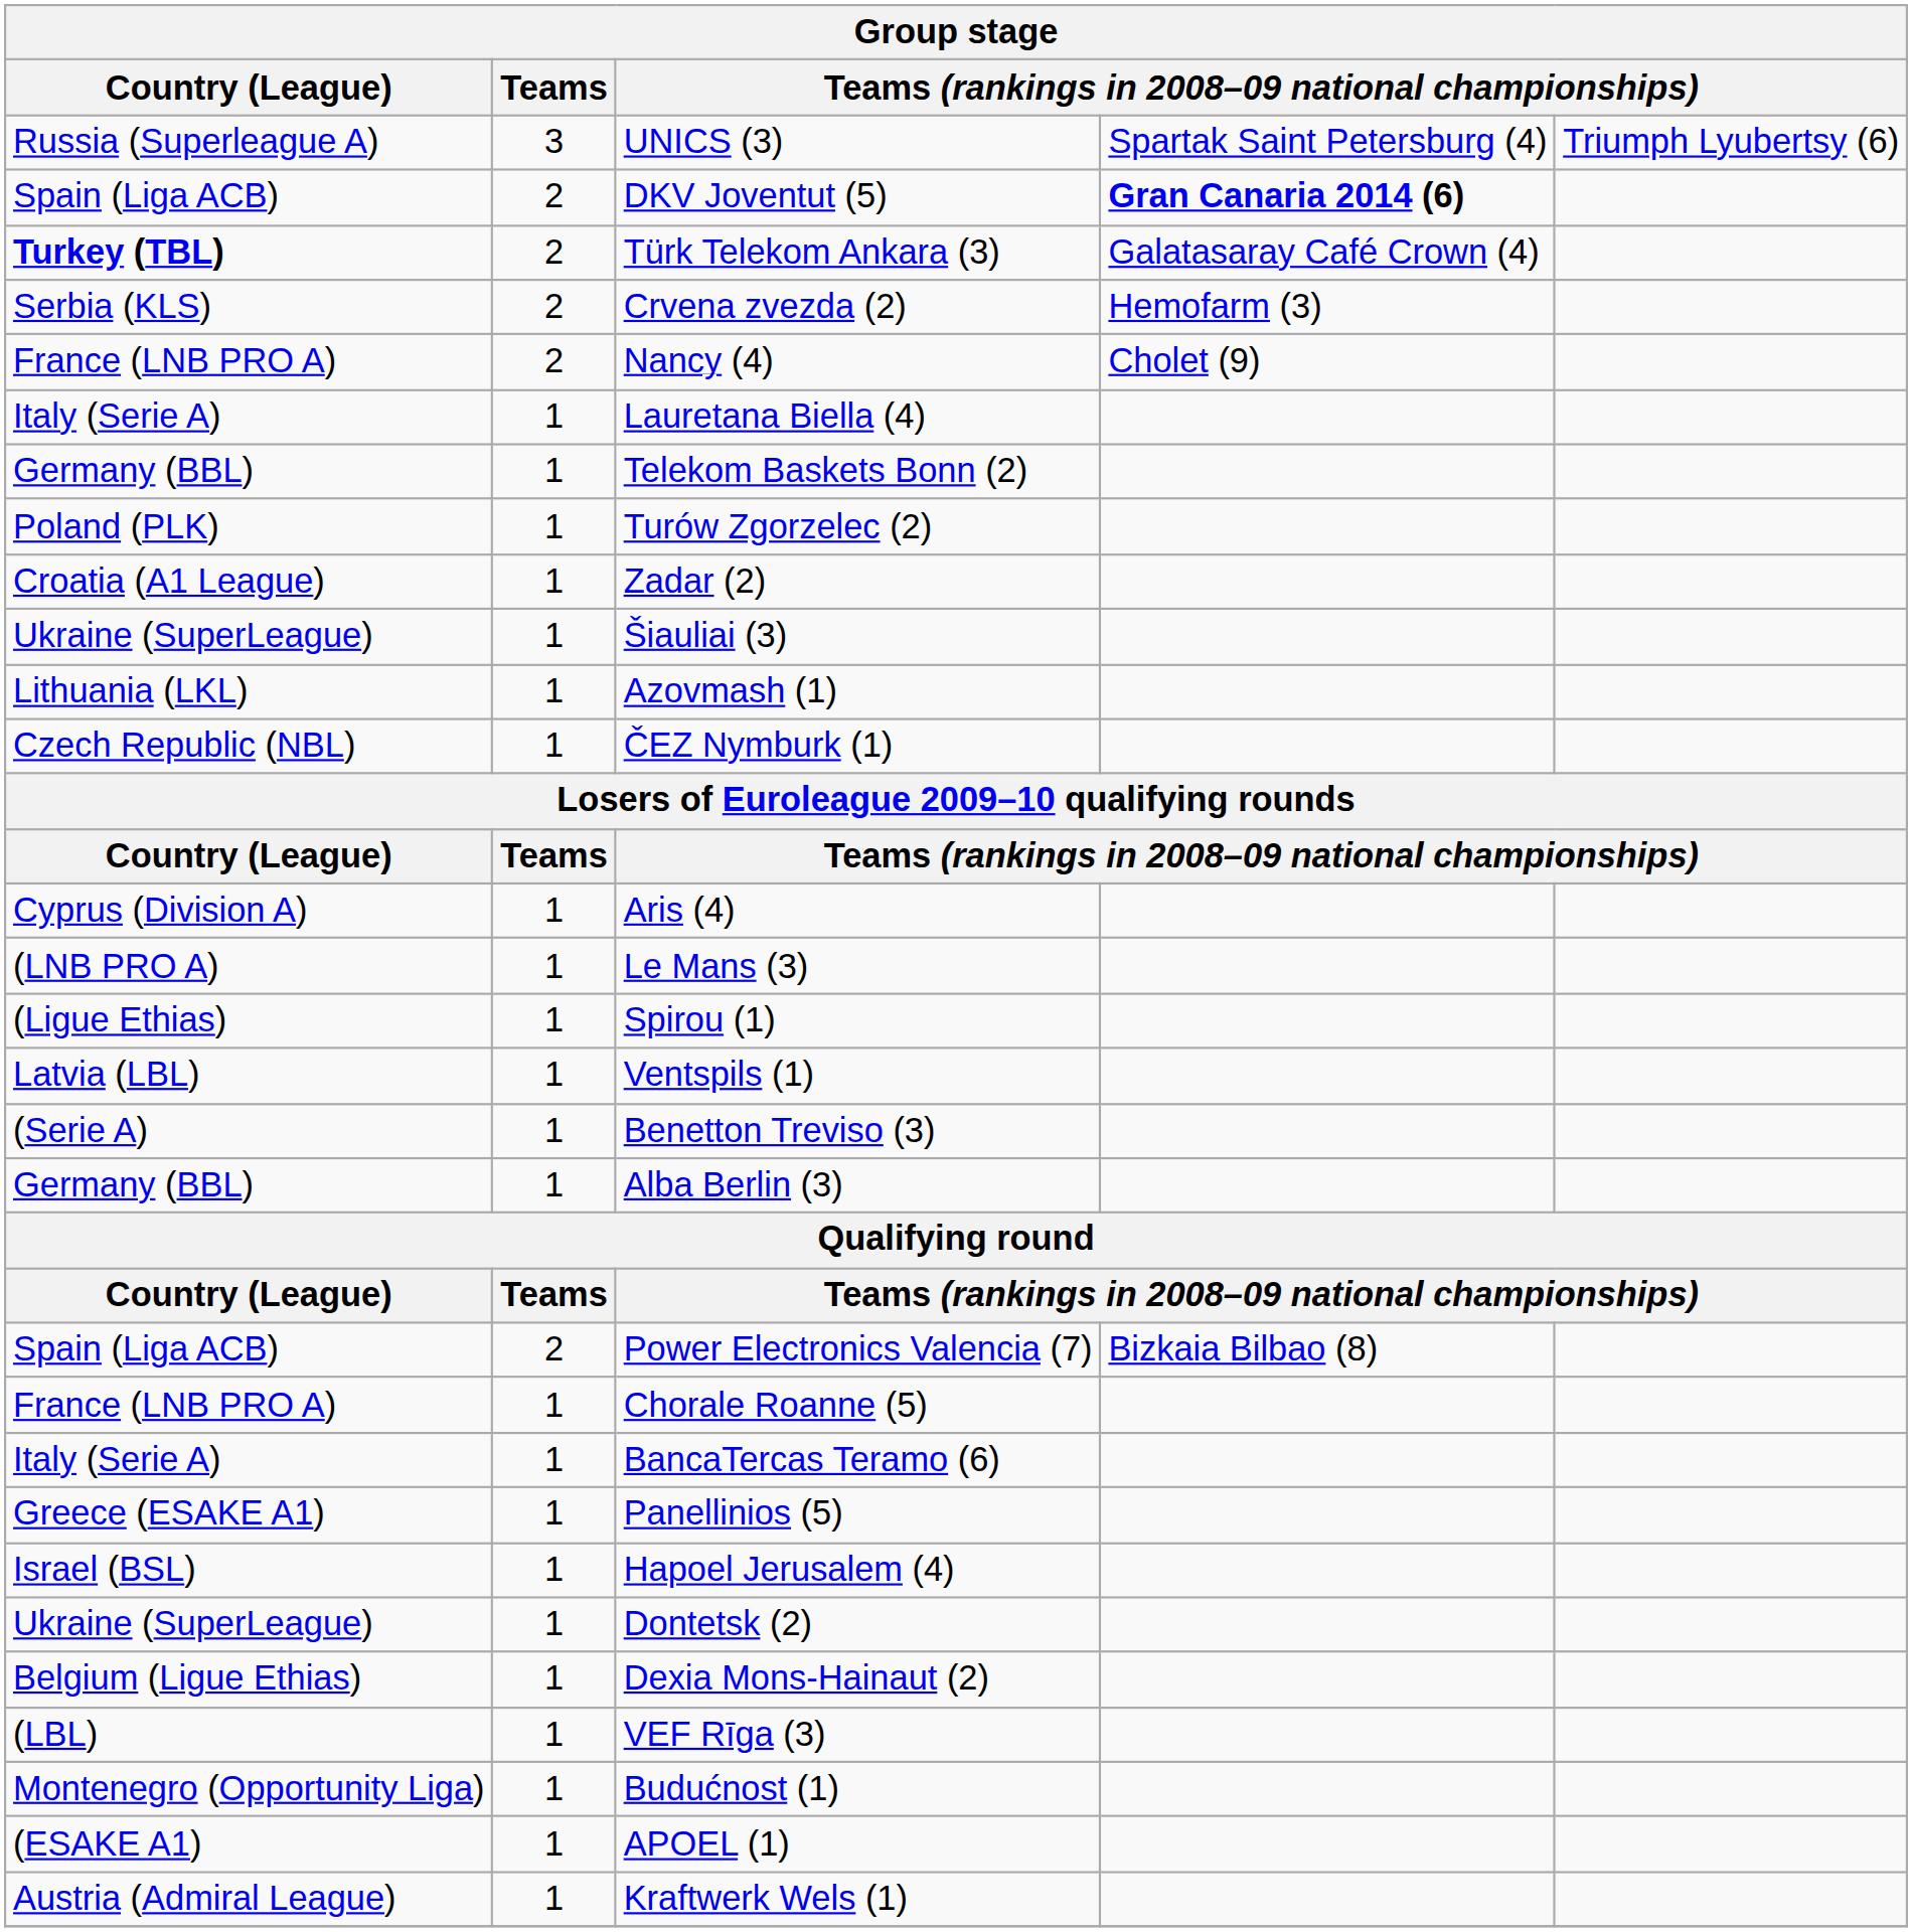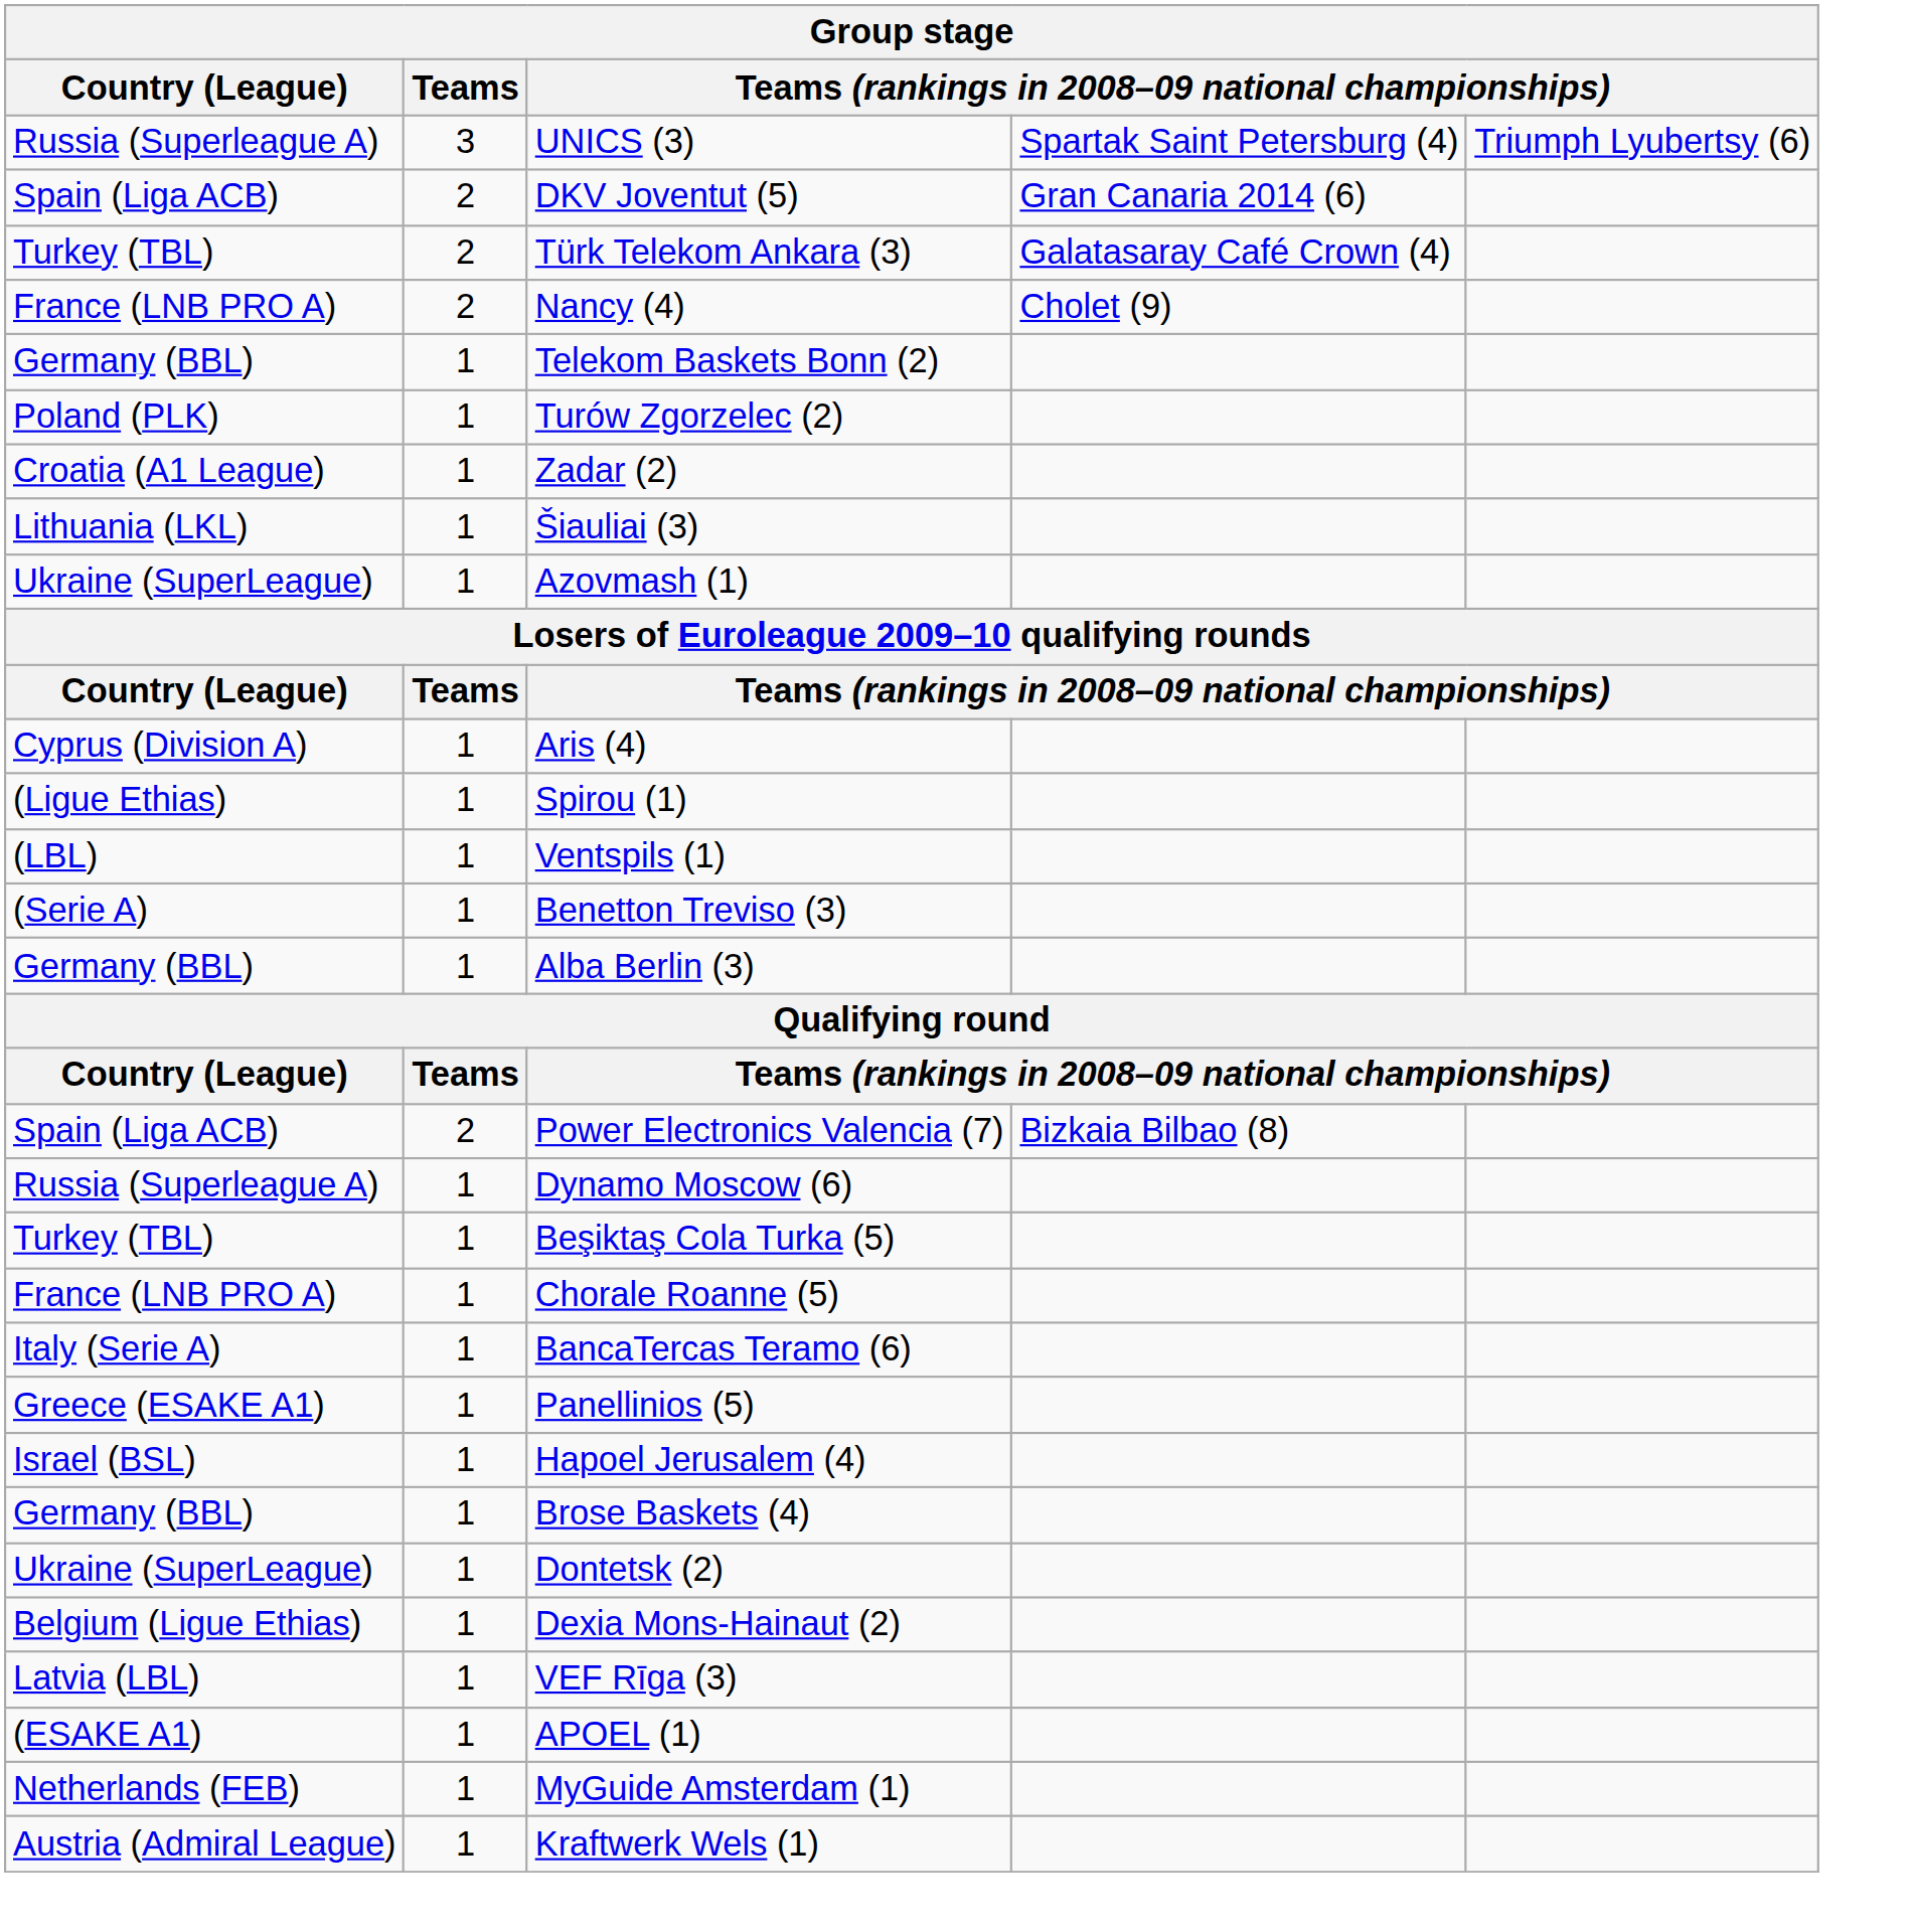DKV Joventut (5) | column 4: bold -> normal
Türk Telekom Ankara (3) | Country (League): bold -> normal
- row: Serbia (KLS) | 2 | Crvena zvezda (2) | Hemofarm (3)
- row: Italy (Serie A) | 1 | Lauretana Biella (4)
Šiauliai (3) | Country (League): Ukraine (SuperLeague) -> Lithuania (LKL)
Azovmash (1) | Country (League): Lithuania (LKL) -> Ukraine (SuperLeague)
- row: Czech Republic (NBL) | 1 | ČEZ Nymburk (1)
- row: (LNB PRO A) | 1 | Le Mans (3)
Ventspils (1) | Country (League): Latvia (LBL) -> (LBL)
+ row: Russia (Superleague A) | 1 | Dynamo Moscow (6)
+ row: Turkey (TBL) | 1 | Beşiktaş Cola Turka (5)
+ row: Germany (BBL) | 1 | Brose Baskets (4)
VEF Rīga (3) | Country (League): (LBL) -> Latvia (LBL)
- row: Montenegro (Opportunity Liga) | 1 | Budućnost (1)
+ row: Netherlands (FEB) | 1 | MyGuide Amsterdam (1)
